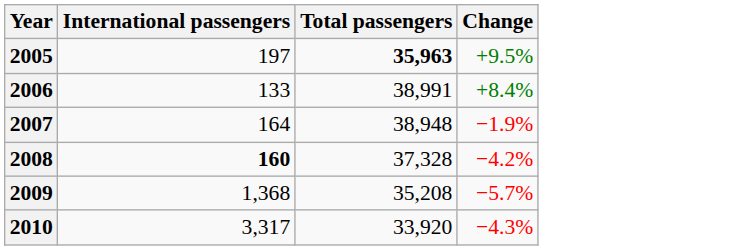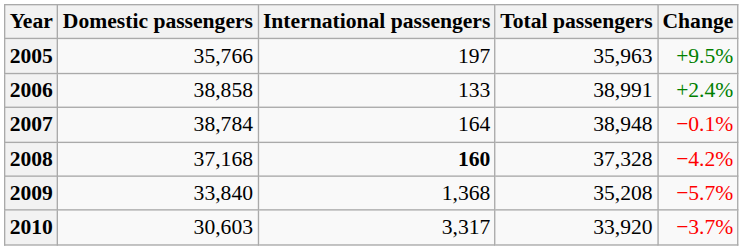+ column: Domestic passengers | 35,766 | 38,858 | 38,784 | 37,168 | 33,840 | 30,603
2005 | Total passengers: bold -> normal
2006 | Change: +8.4% -> +2.4%
2007 | Change: −1.9% -> −0.1%
2010 | Change: −4.3% -> −3.7%
